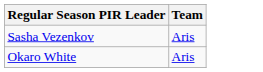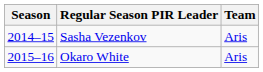+ column: Season | 2014–15 | 2015–16
